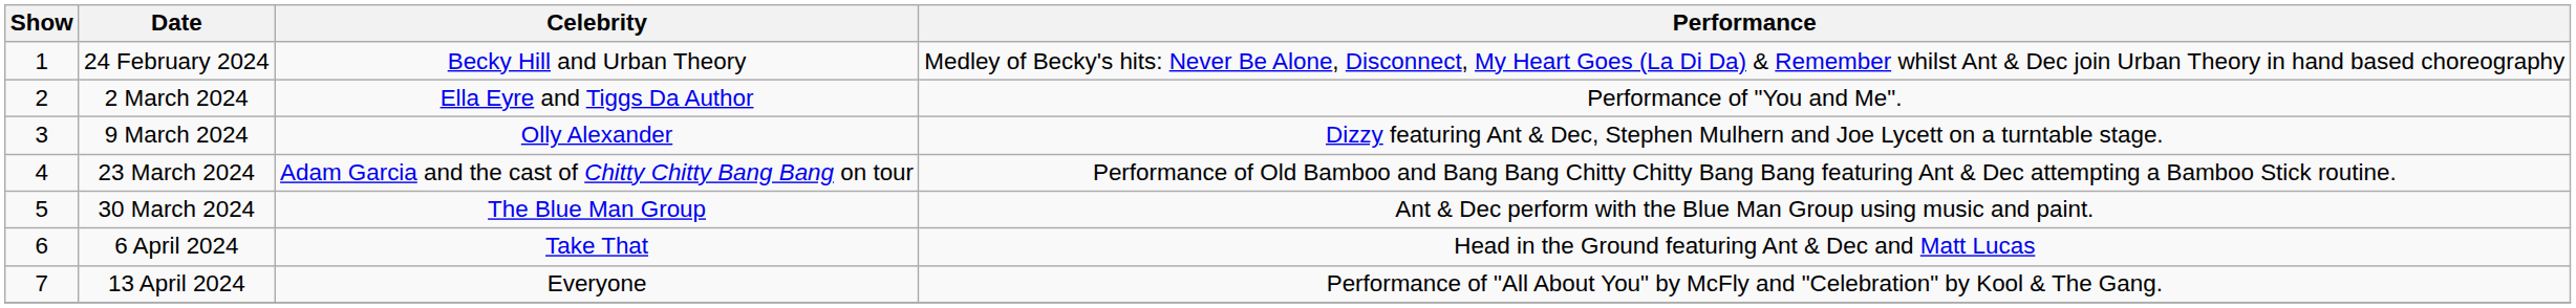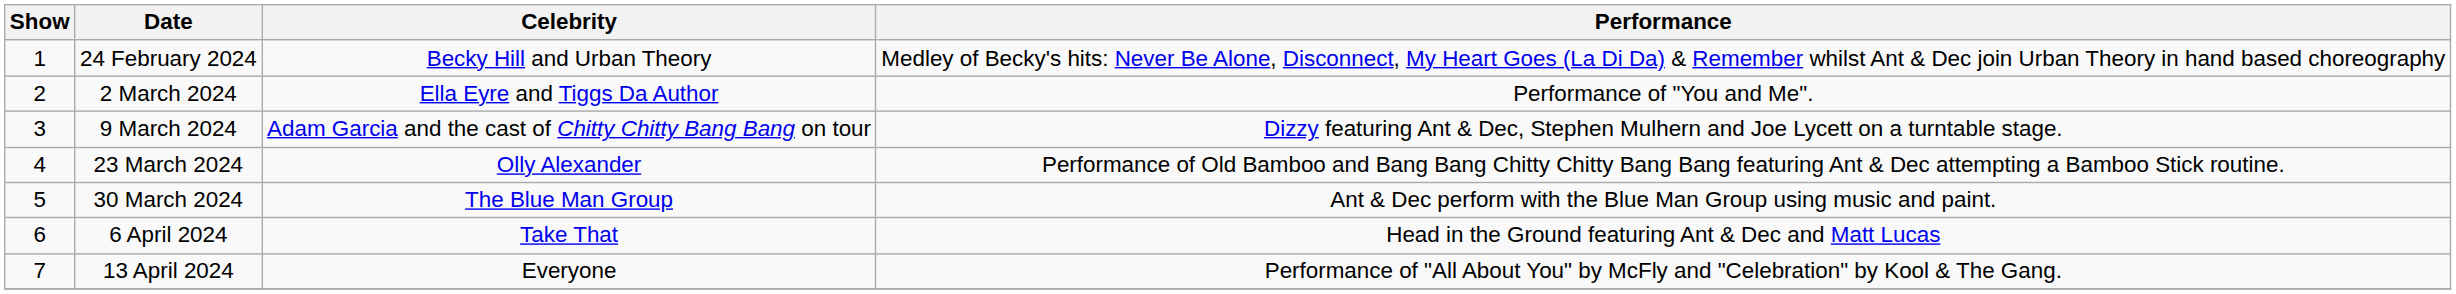9 March 2024 | Celebrity: Olly Alexander -> Adam Garcia and the cast of Chitty Chitty Bang Bang on tour
23 March 2024 | Celebrity: Adam Garcia and the cast of Chitty Chitty Bang Bang on tour -> Olly Alexander
